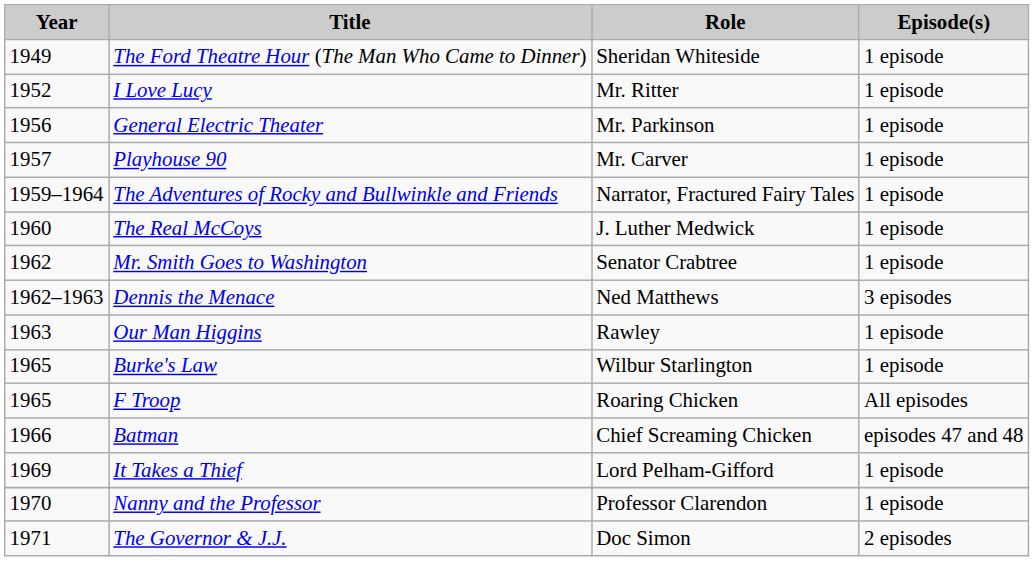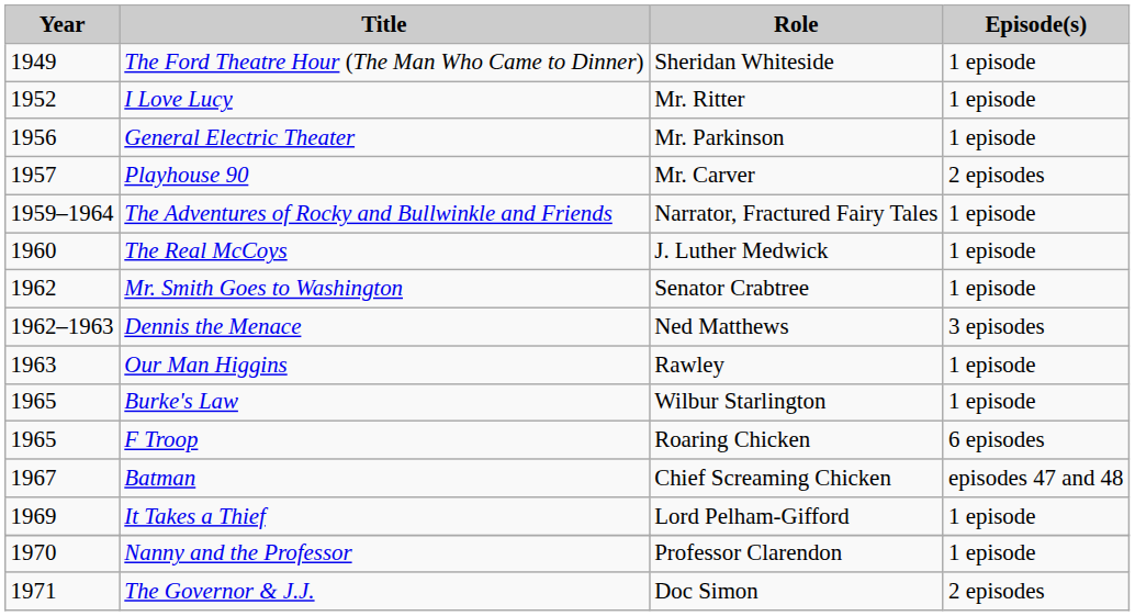Playhouse 90 | Episode(s): 1 episode -> 2 episodes
F Troop | Episode(s): All episodes -> 6 episodes
Batman | Year: 1966 -> 1967
